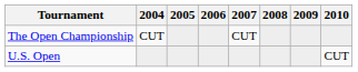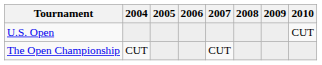rows swapped: U.S. Open <-> The Open Championship
